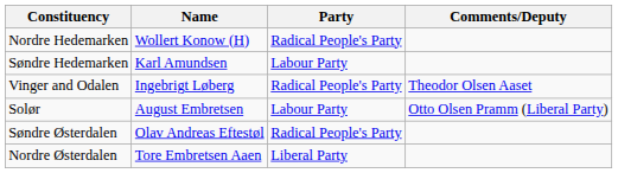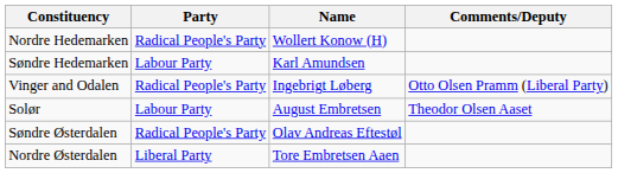columns swapped: Name <-> Party
Vinger and Odalen | Comments/Deputy: Theodor Olsen Aaset -> Otto Olsen Pramm (Liberal Party)
Solør | Comments/Deputy: Otto Olsen Pramm (Liberal Party) -> Theodor Olsen Aaset
